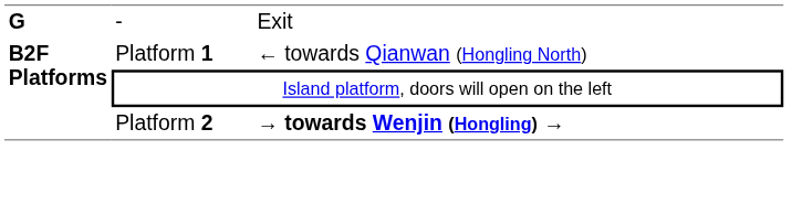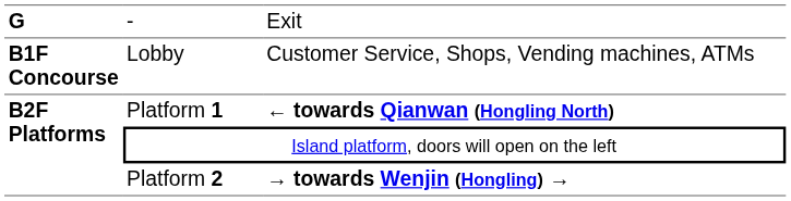+ row: B1F Concourse | Lobby | Customer Service, Shops, Vending machines, ATMs
Platform 1 | column 3: normal -> bold
